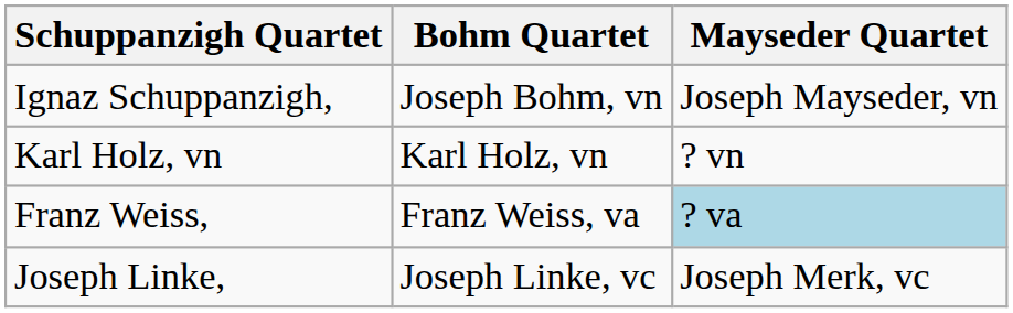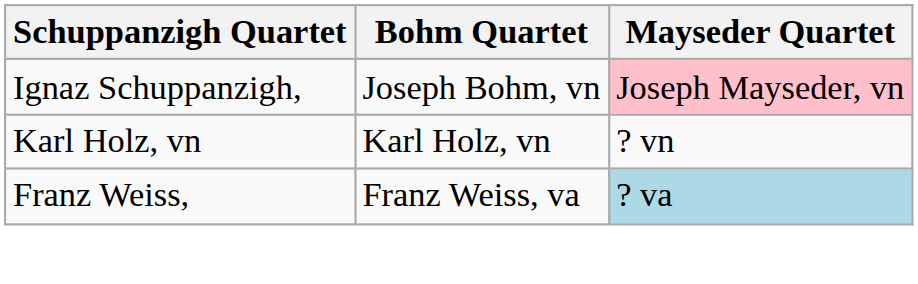Ignaz Schuppanzigh, | Mayseder Quartet: no background -> pink background
- row: Joseph Linke, | Joseph Linke, vc | Joseph Merk, vc
